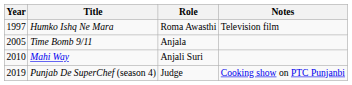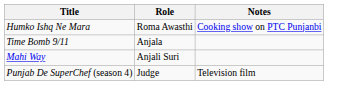- column: Year | 1997 | 2005 | 2010 | 2019
Humko Ishq Ne Mara | Notes: Television film -> Cooking show on PTC Punjanbi
Punjab De SuperChef (season 4) | Notes: Cooking show on PTC Punjanbi -> Television film
